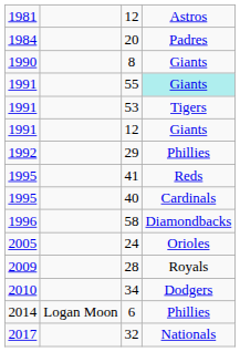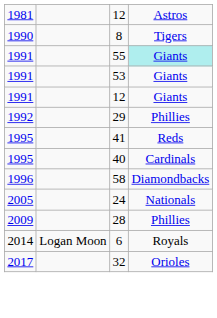- row: 1984 | 20 | Padres
8 | column 4: Giants -> Tigers
53 | column 4: Tigers -> Giants
24 | column 4: Orioles -> Nationals
28 | column 4: Royals -> Phillies
- row: 2010 | 34 | Dodgers
6 | column 4: Phillies -> Royals
32 | column 4: Nationals -> Orioles
